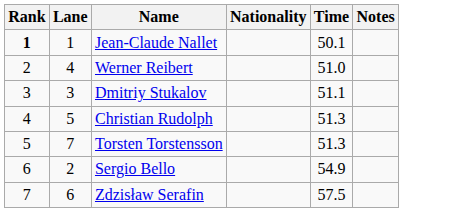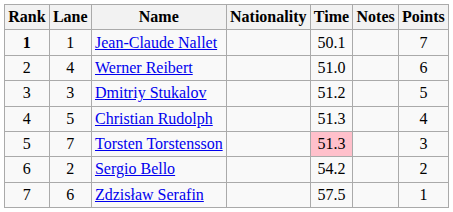+ column: Points | 7 | 6 | 5 | 4 | 3 | 2 | 1
Dmitriy Stukalov | Time: 51.1 -> 51.2
Torsten Torstensson | Time: no background -> pink background
Sergio Bello | Time: 54.9 -> 54.2
